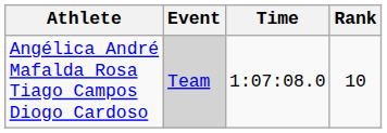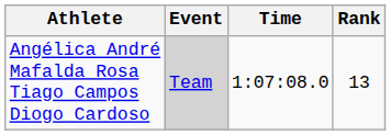Angélica André Mafalda Rosa Tiago Campos Diogo Cardoso | Rank: 10 -> 13
